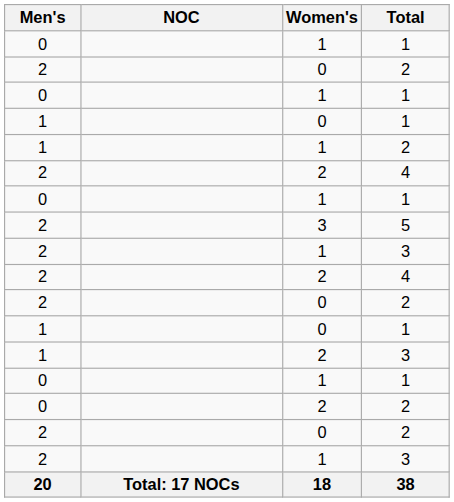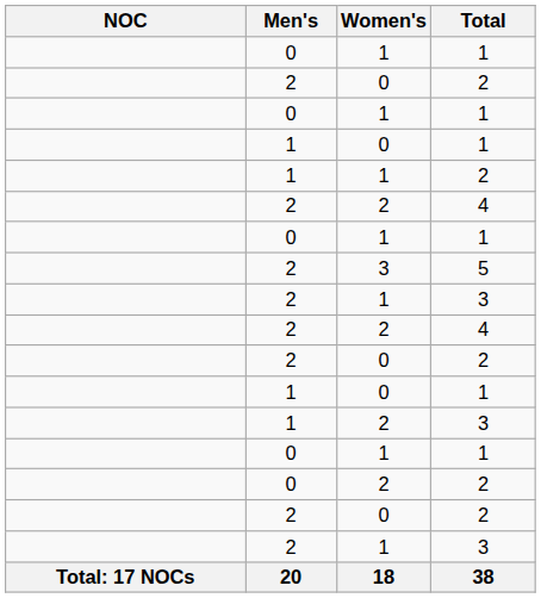columns swapped: NOC <-> Men's
